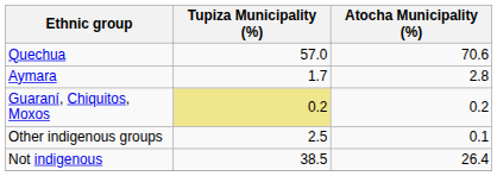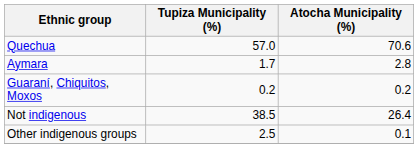Guaraní, Chiquitos, Moxos | Tupiza Municipality (%): khaki background -> no background
rows swapped: Not indigenous <-> Other indigenous groups
